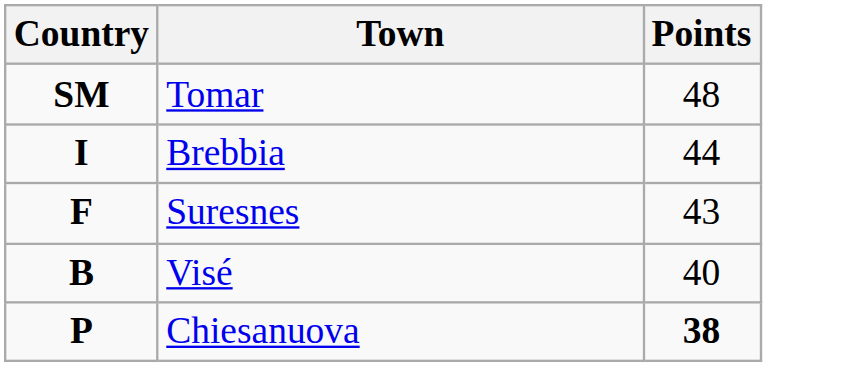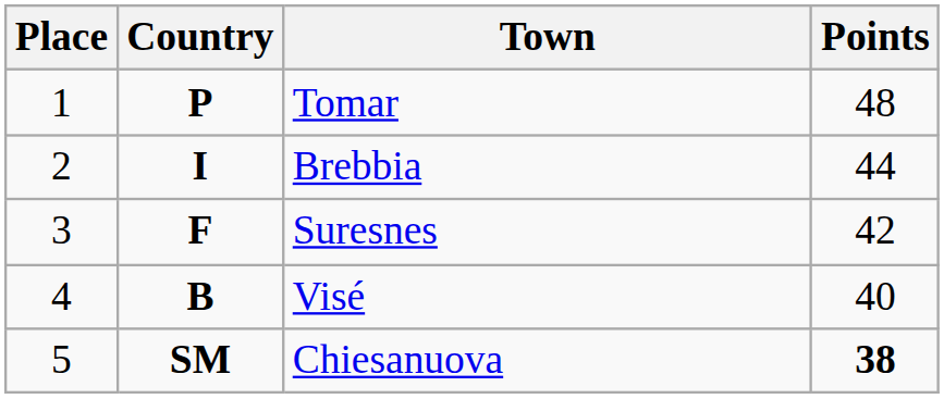+ column: Place | 1 | 2 | 3 | 4 | 5
Tomar | Country: SM -> P
Suresnes | Points: 43 -> 42
Chiesanuova | Country: P -> SM
